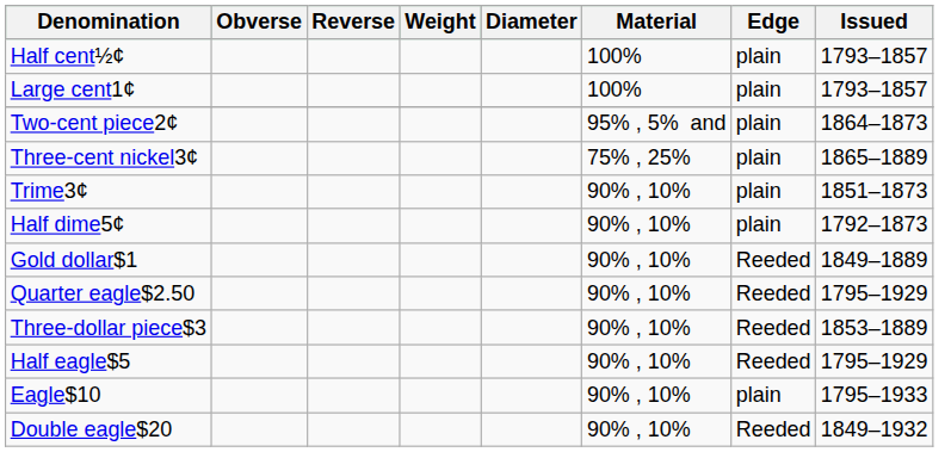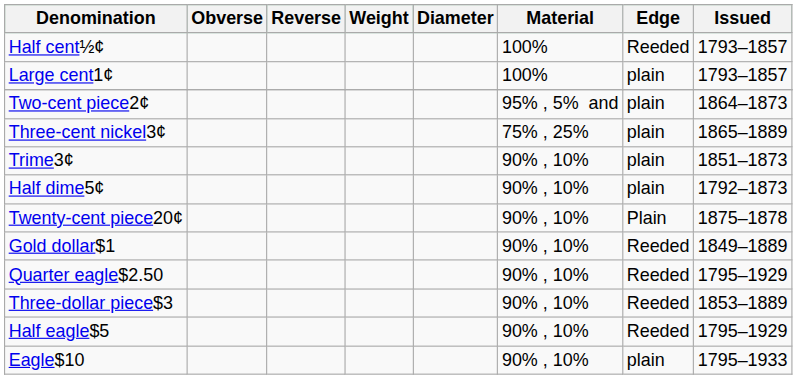Half cent½¢ | Edge: plain -> Reeded
+ row: Twenty-cent piece20¢ | 90% , 10% | Plain | 1875–1878
- row: Double eagle$20 | 90% , 10% | Reeded | 1849–1932
